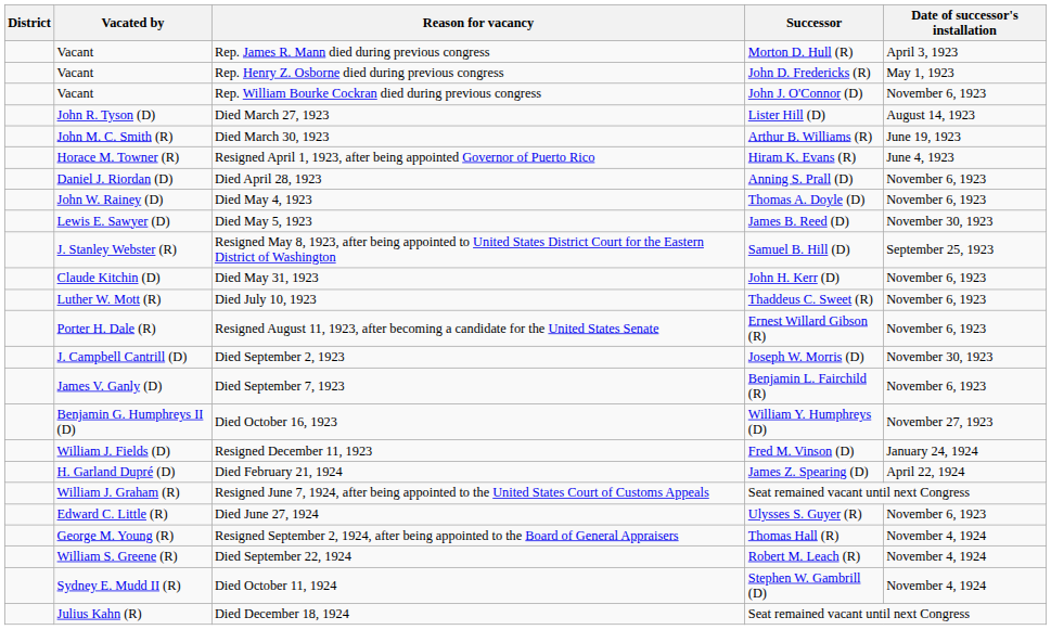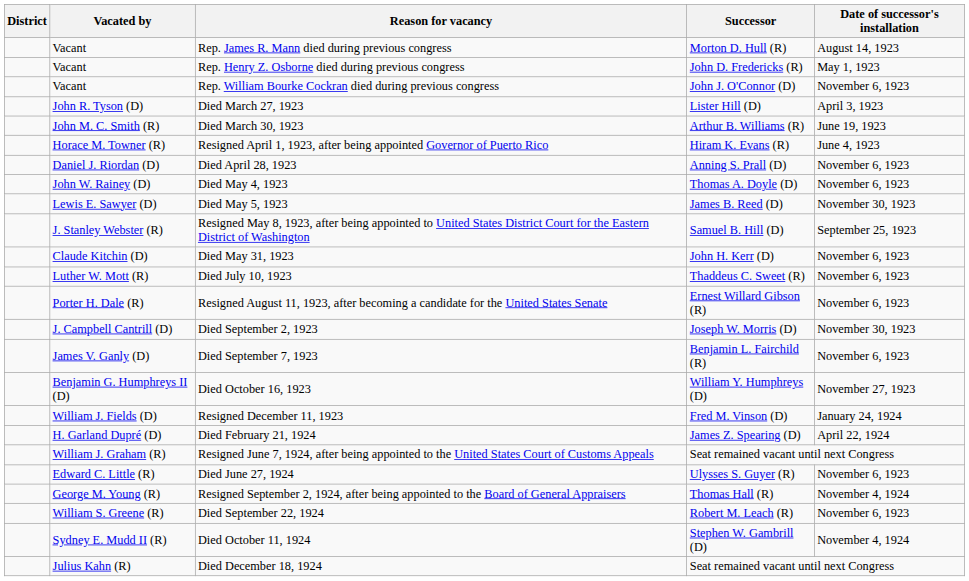Rep. James R. Mann died during previous congress | Date of successor's installation: April 3, 1923 -> August 14, 1923
Died March 27, 1923 | Date of successor's installation: August 14, 1923 -> April 3, 1923
Died September 22, 1924 | Date of successor's installation: November 4, 1924 -> November 6, 1923
